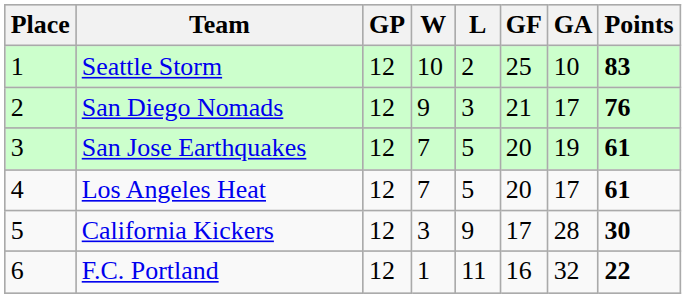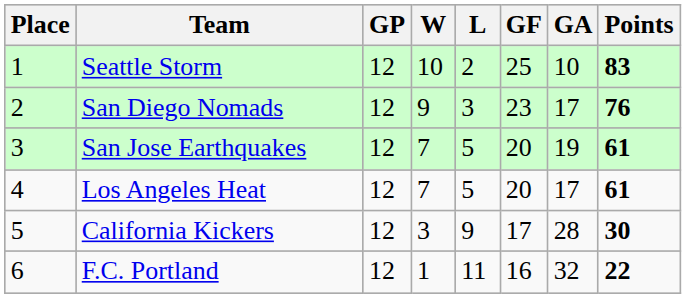San Diego Nomads | GF: 21 -> 23
